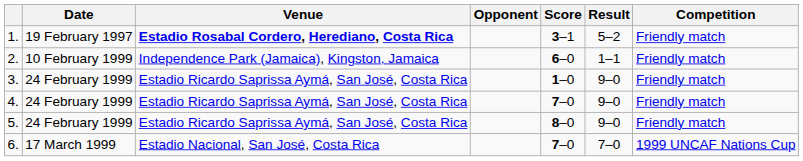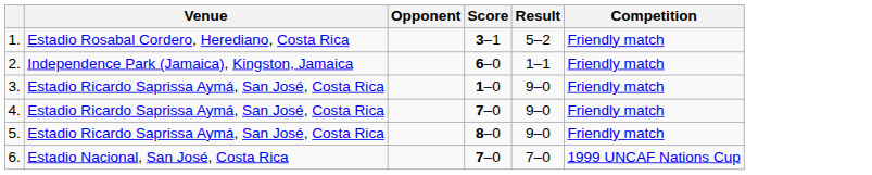- column: Date | 19 February 1997 | 10 February 1999 | 24 February 1999 | 24 February 1999 | 24 February 1999 | 17 March 1999
1. | Venue: bold -> normal
